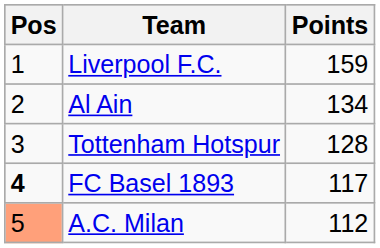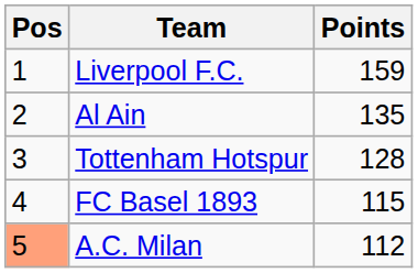Al Ain | Points: 134 -> 135
FC Basel 1893 | Pos: bold -> normal
FC Basel 1893 | Points: 117 -> 115
